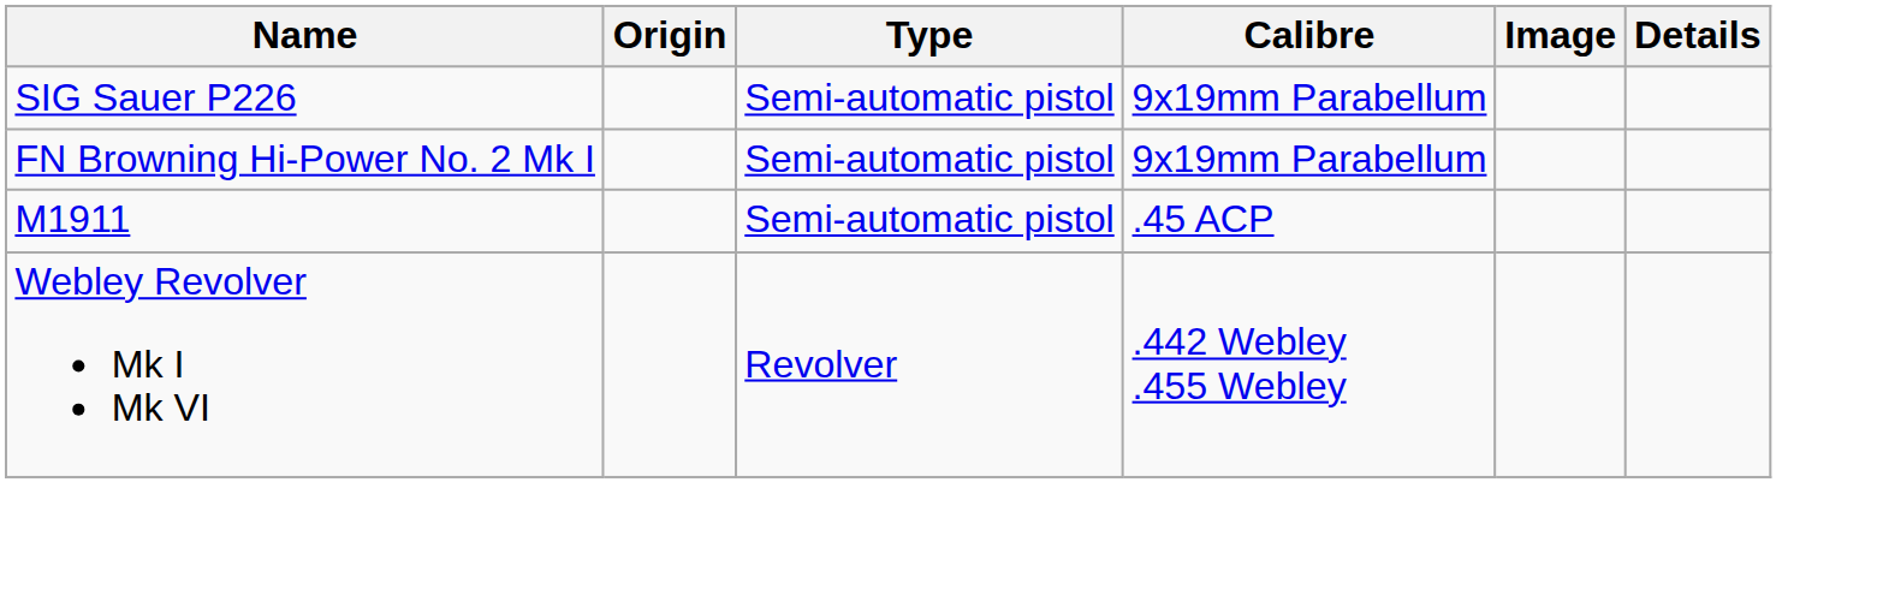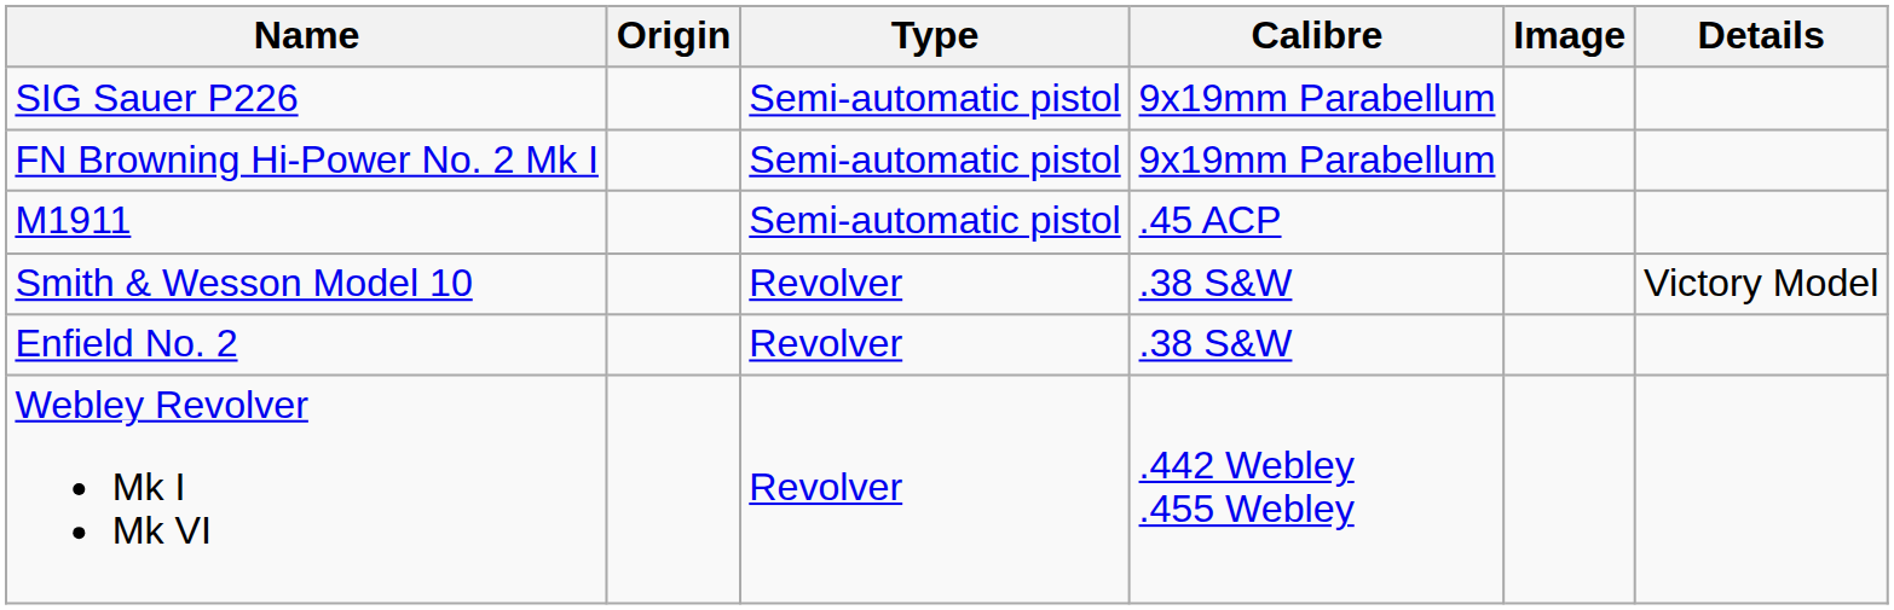+ row: Smith & Wesson Model 10 | Revolver | .38 S&W | Victory Model
+ row: Enfield No. 2 | Revolver | .38 S&W
